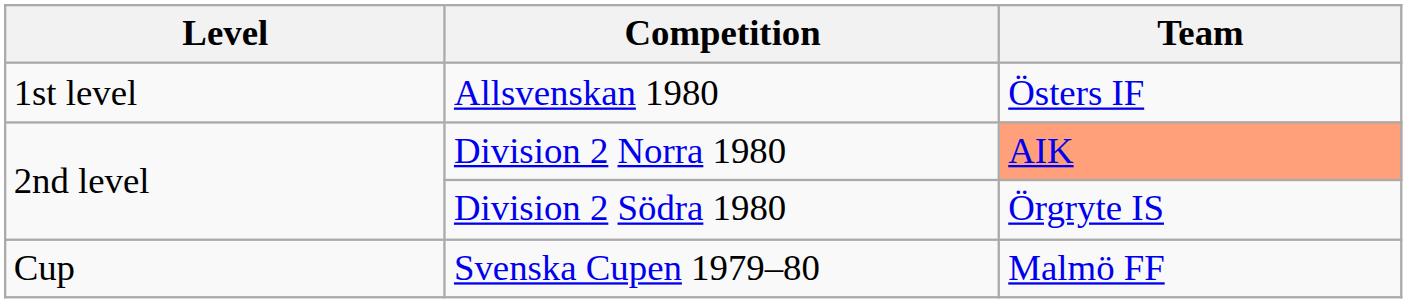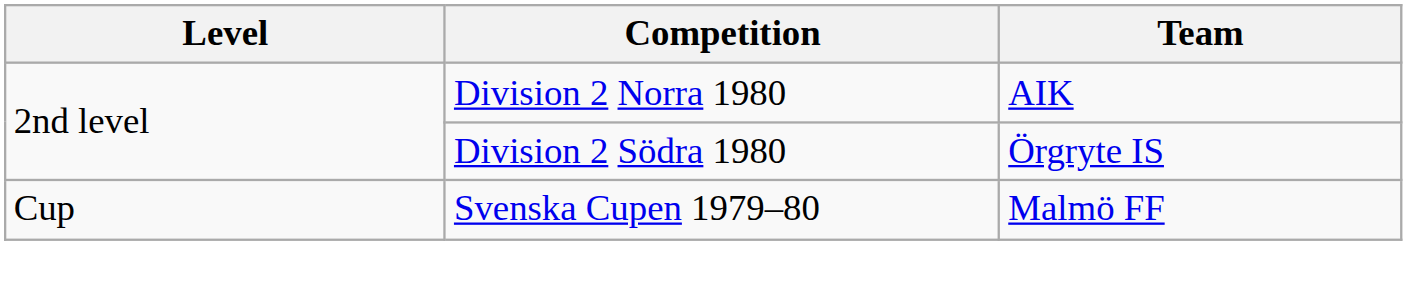- row: 1st level | Allsvenskan 1980 | Östers IF
Division 2 Norra 1980 | Team: lightsalmon background -> no background
